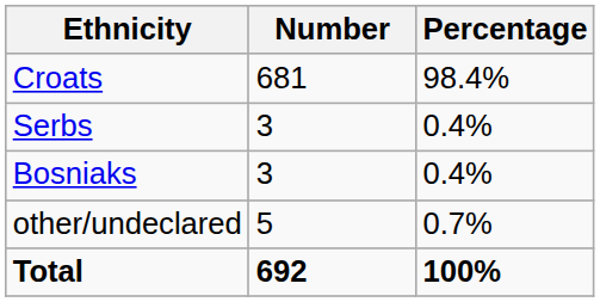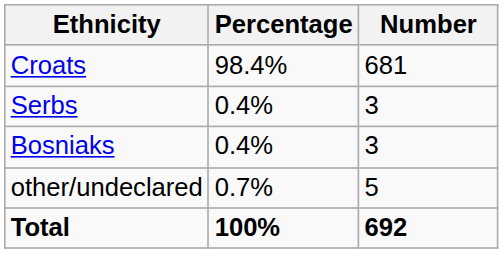columns swapped: Number <-> Percentage
